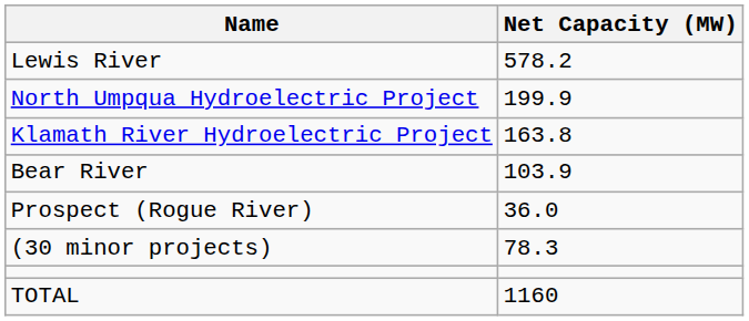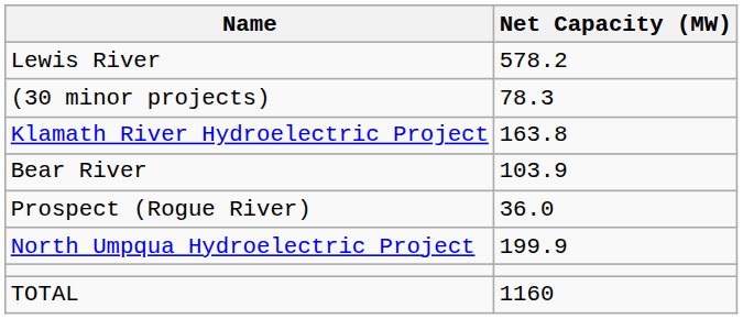rows swapped: North Umpqua Hydroelectric Project <-> (30 minor projects)
